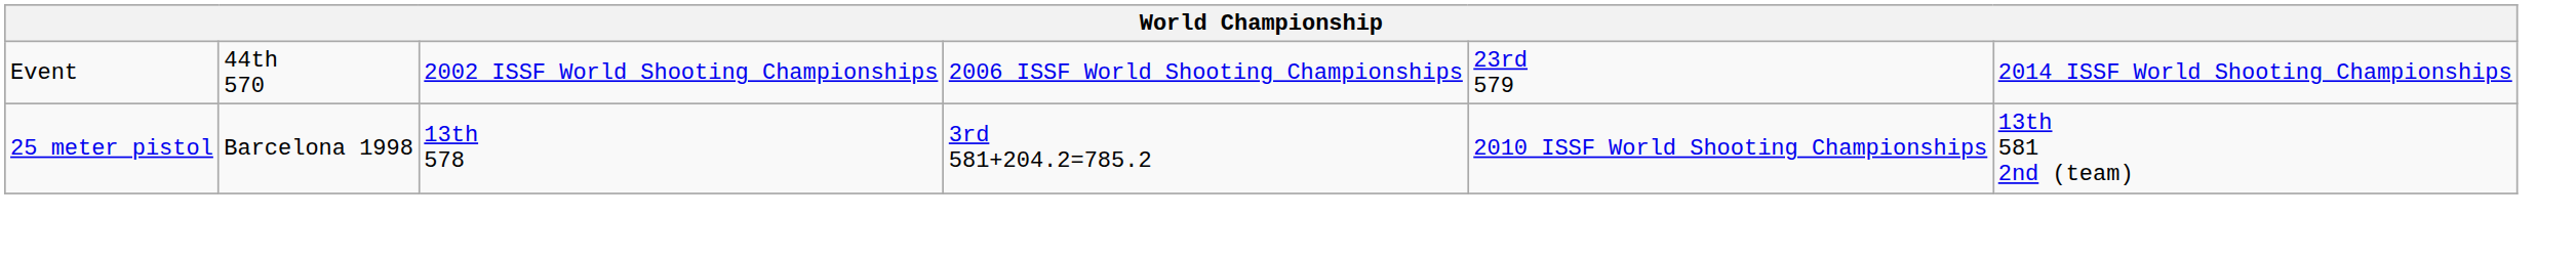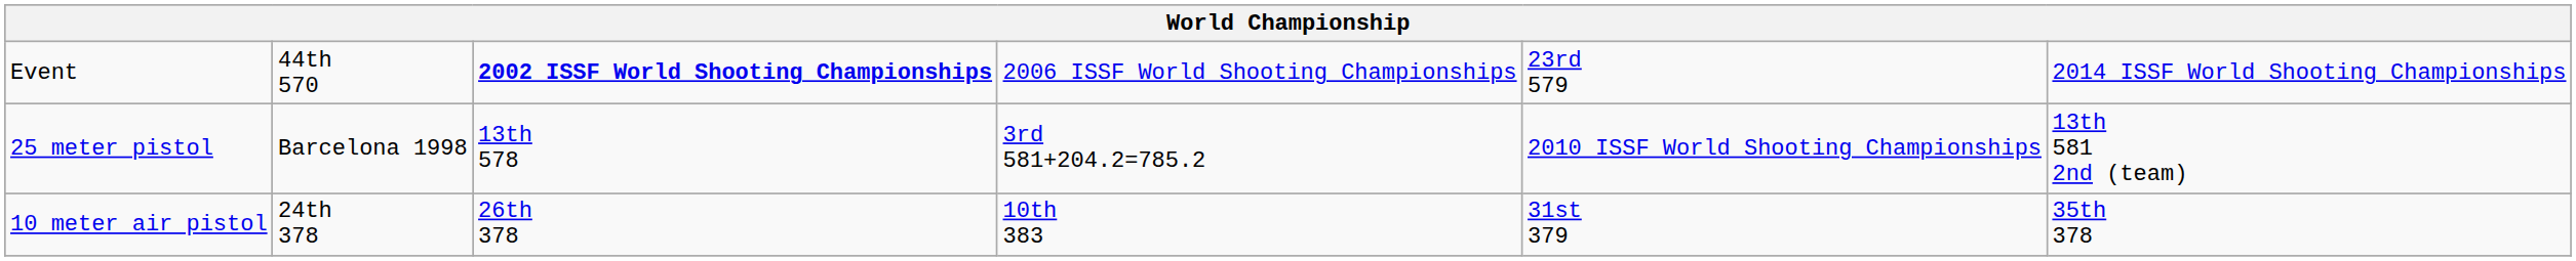Event | column 3: normal -> bold
+ row: 10 meter air pistol | 24th 378 | 26th 378 | 10th 383 | 31st 379 | 35th 378
